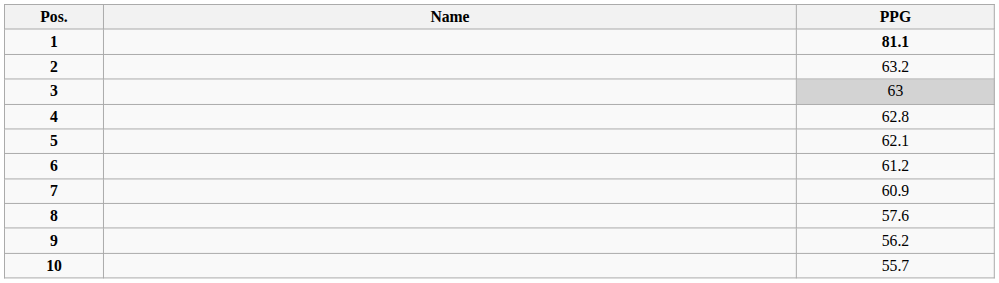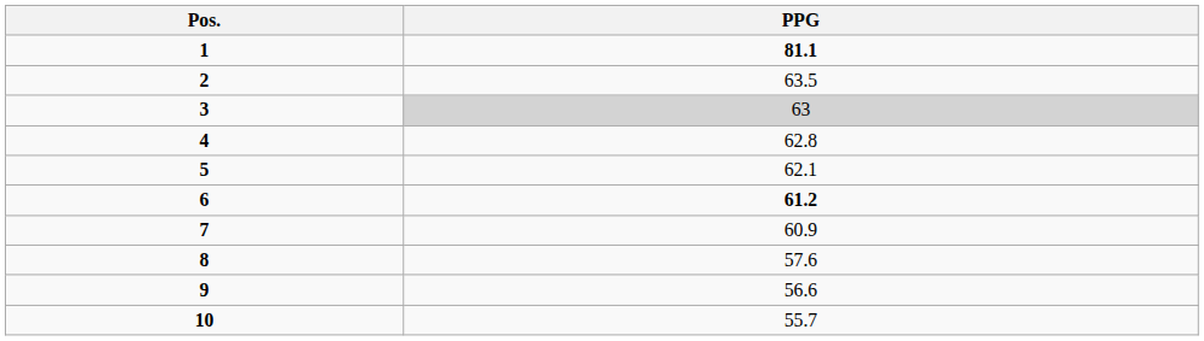- column: Name
2 | PPG: 63.2 -> 63.5
6 | PPG: normal -> bold
9 | PPG: 56.2 -> 56.6
